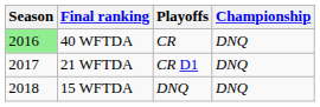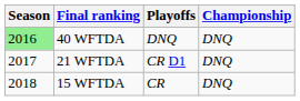40 WFTDA | Playoffs: CR -> DNQ
15 WFTDA | Playoffs: DNQ -> CR
